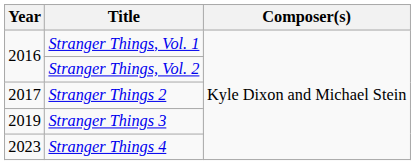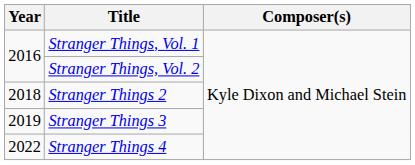Stranger Things 2 | Year: 2017 -> 2018
Stranger Things 4 | Year: 2023 -> 2022
